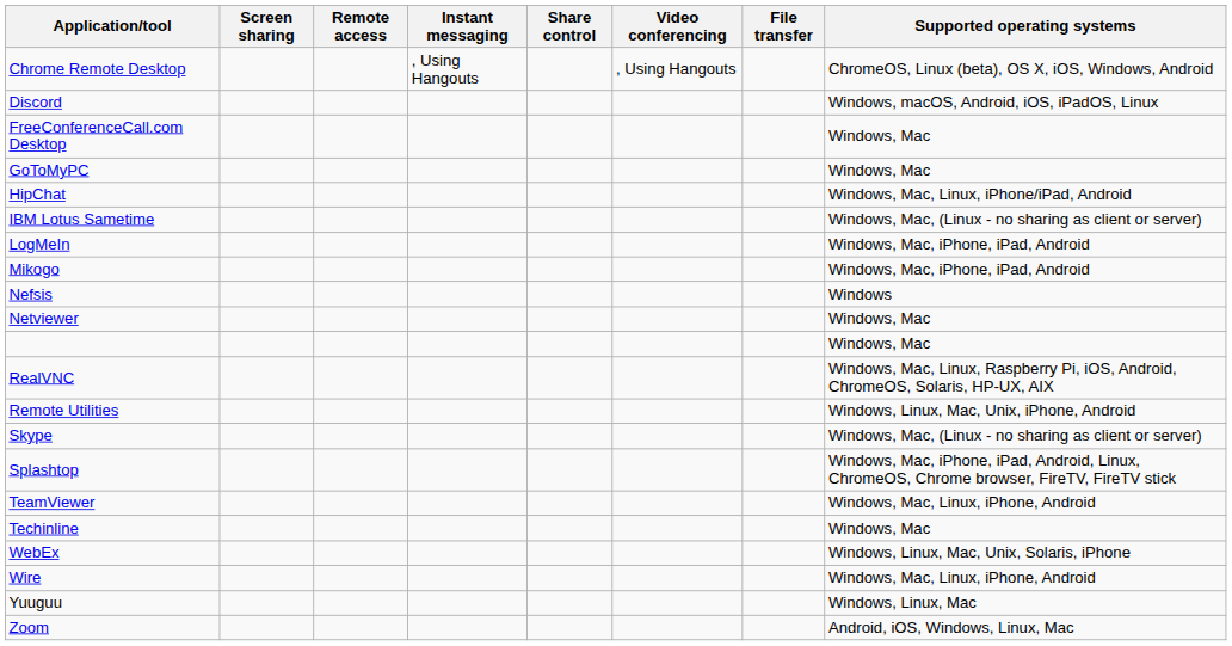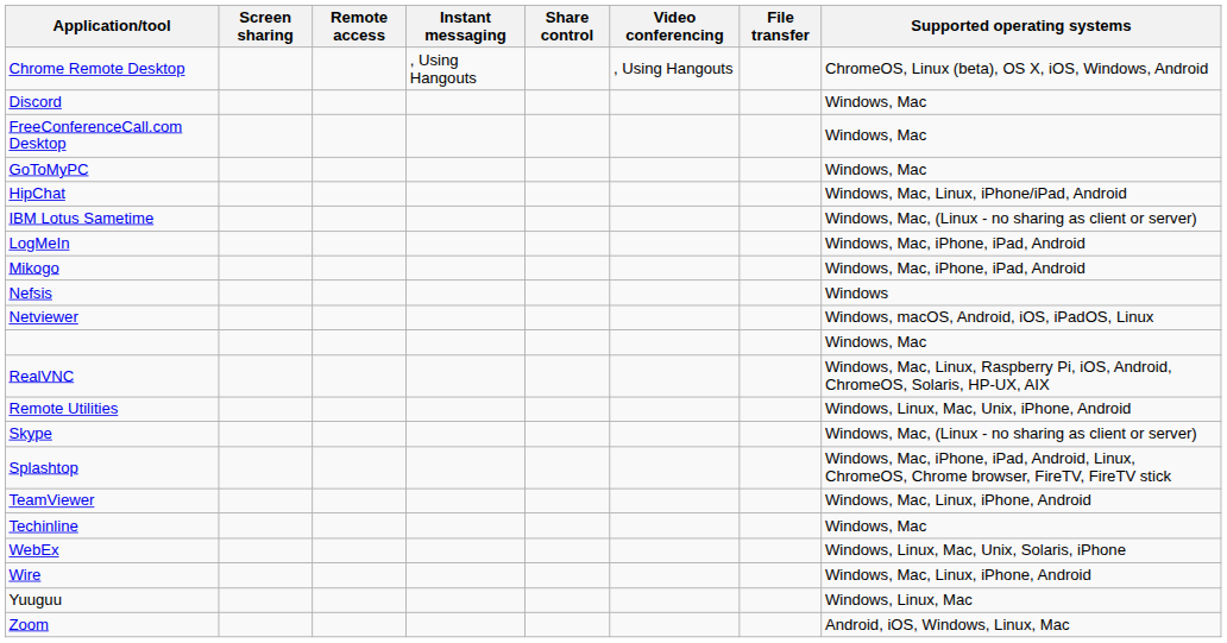Discord | Supported operating systems: Windows, macOS, Android, iOS, iPadOS, Linux -> Windows, Mac
Netviewer | Supported operating systems: Windows, Mac -> Windows, macOS, Android, iOS, iPadOS, Linux
